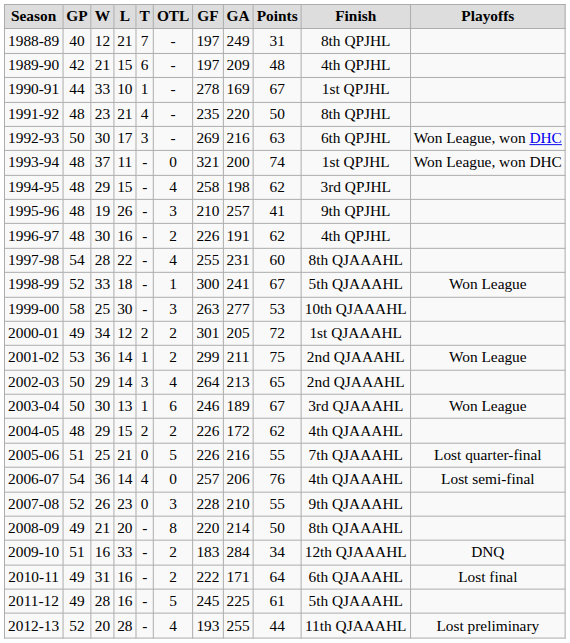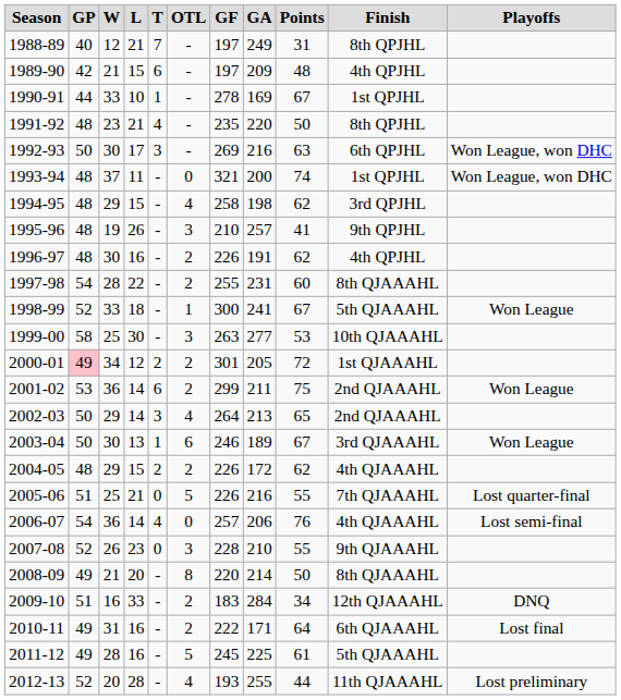1997-98 | OTL: 4 -> 2
2000-01 | GP: no background -> pink background
2001-02 | T: 1 -> 6
